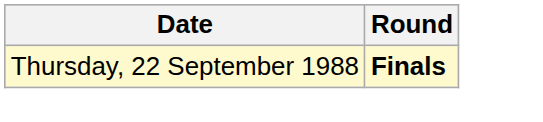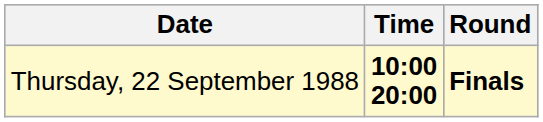+ column: Time | 10:00 20:00
